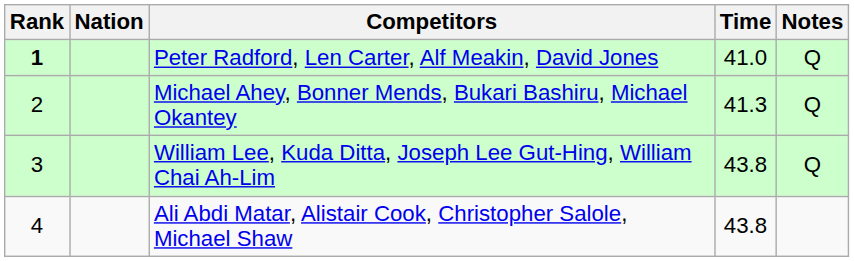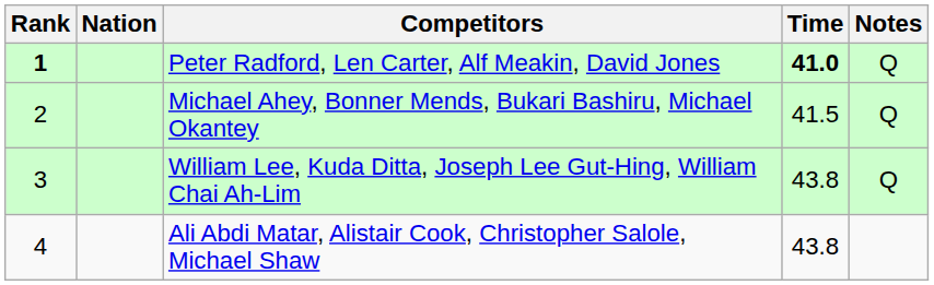Peter Radford, Len Carter, Alf Meakin, David Jones | Time: normal -> bold
Michael Ahey, Bonner Mends, Bukari Bashiru, Michael Okantey | Time: 41.3 -> 41.5
